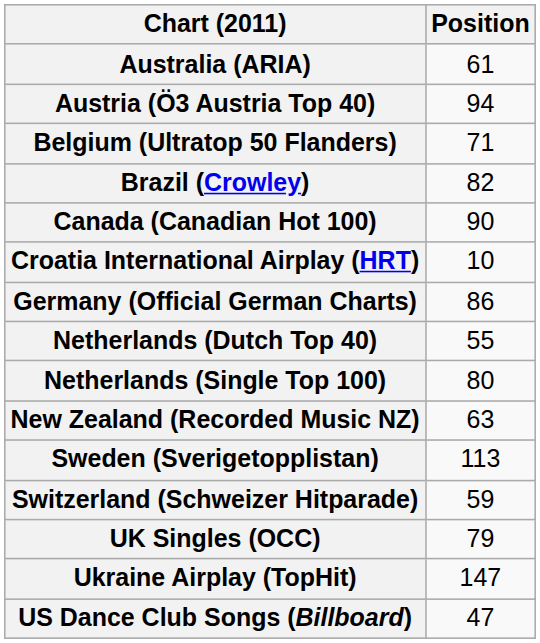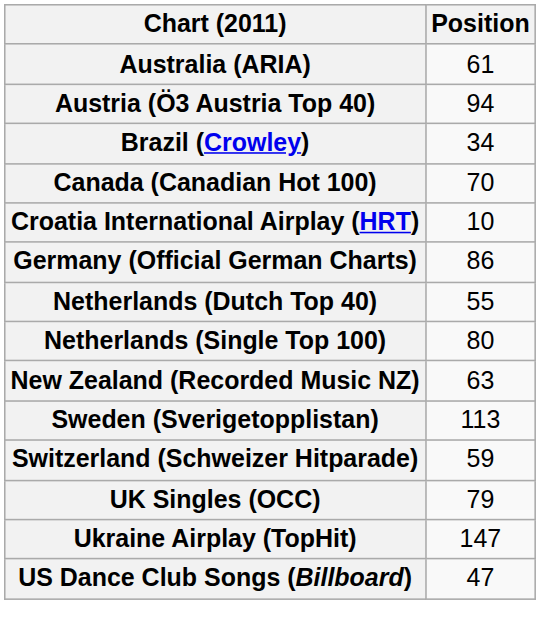- row: Belgium (Ultratop 50 Flanders) | 71
Brazil (Crowley) | Position: 82 -> 34
Canada (Canadian Hot 100) | Position: 90 -> 70
